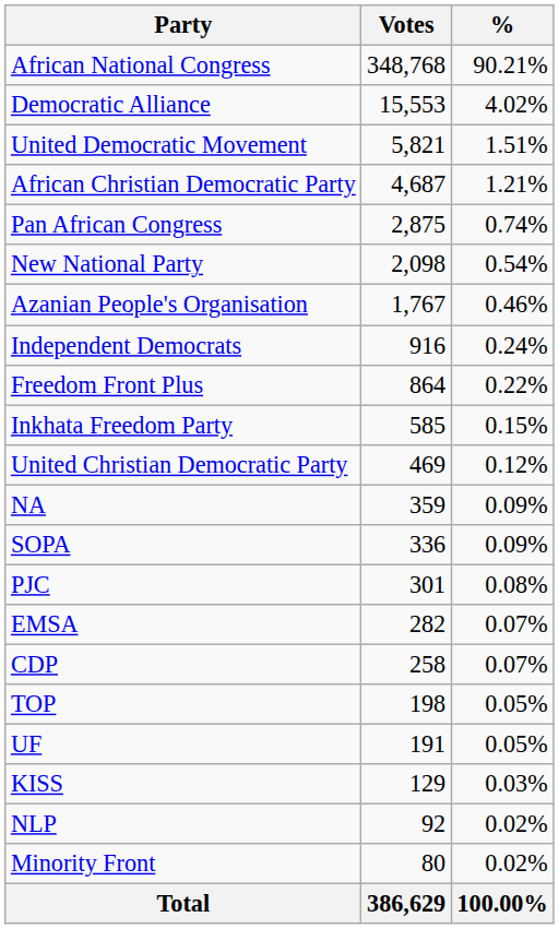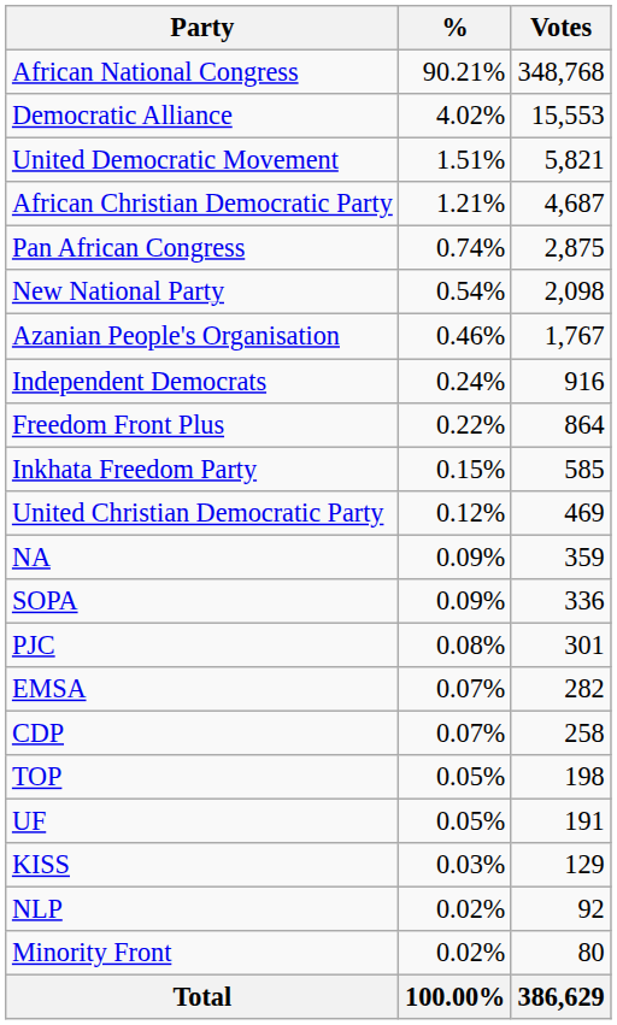columns swapped: Votes <-> %
